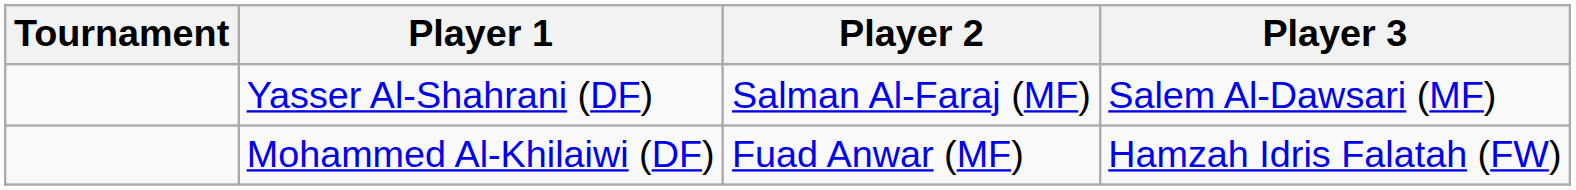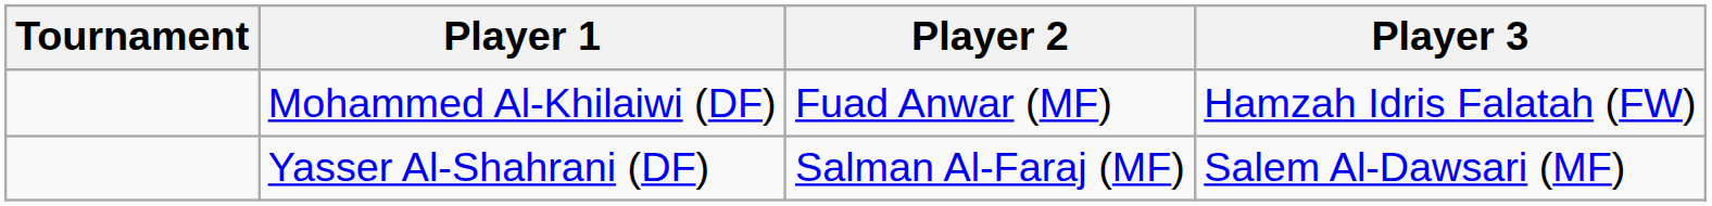rows swapped: Mohammed Al-Khilaiwi (DF) <-> Yasser Al-Shahrani (DF)
